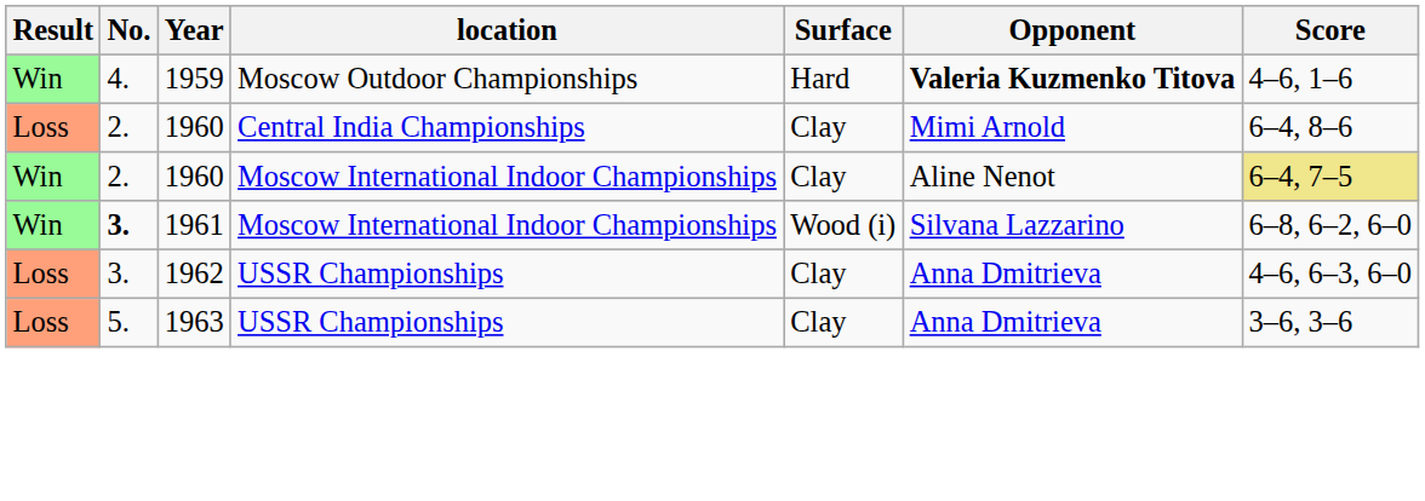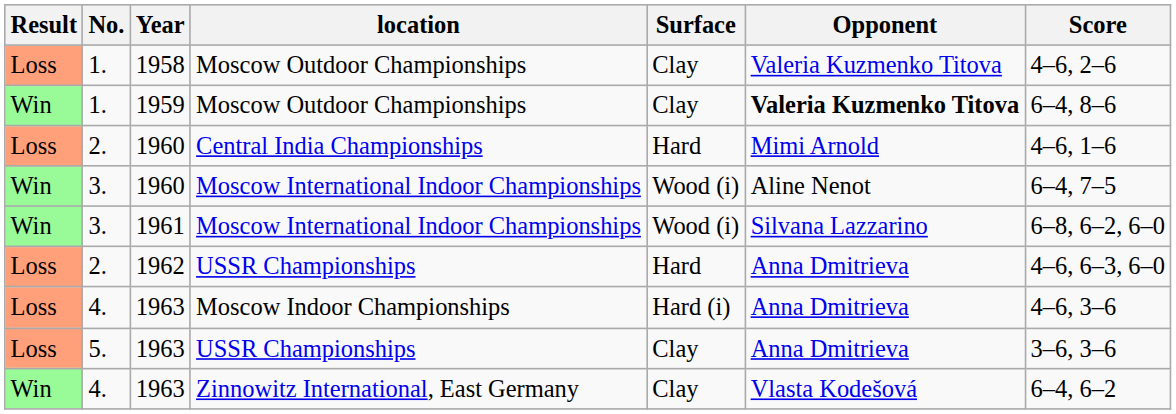+ row: Loss | 1. | 1958 | Moscow Outdoor Championships | Clay | Valeria Kuzmenko Titova | 4–6, 2–6
1959 | No.: 4. -> 1.
1959 | Surface: Hard -> Clay
1959 | Score: 4–6, 1–6 -> 6–4, 8–6
1960 / Central India Championships | Surface: Clay -> Hard
1960 / Central India Championships | Score: 6–4, 8–6 -> 4–6, 1–6
1960 / Moscow International Indoor Championships | No.: 2. -> 3.
1960 / Moscow International Indoor Championships | Surface: Clay -> Wood (i)
1960 / Moscow International Indoor Championships | Score: khaki background -> no background
1961 | No.: bold -> normal
1962 | No.: 3. -> 2.
1962 | Surface: Clay -> Hard
+ row: Loss | 4. | 1963 | Moscow Indoor Championships | Hard (i) | Anna Dmitrieva | 4–6, 3–6
+ row: Win | 4. | 1963 | Zinnowitz International, East Germany | Clay | Vlasta Kodešová | 6–4, 6–2
